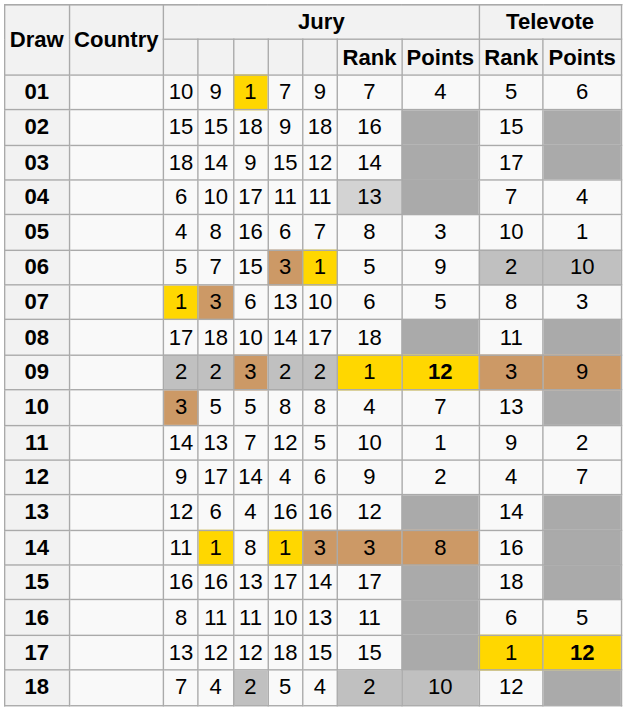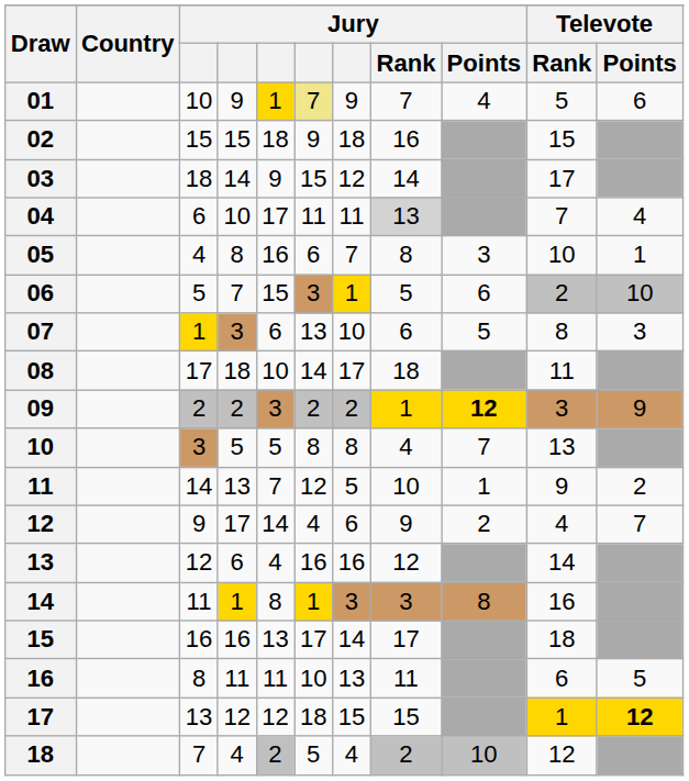01 | column 6: no background -> khaki background
06 | Jury / Points: 9 -> 6
